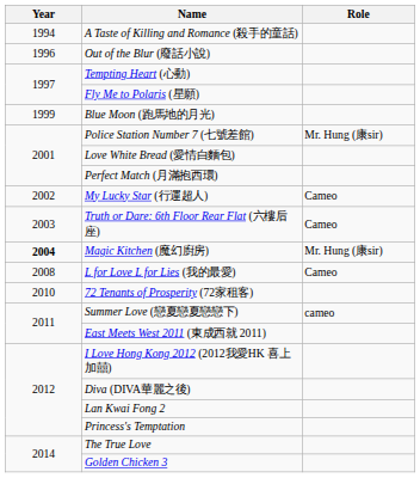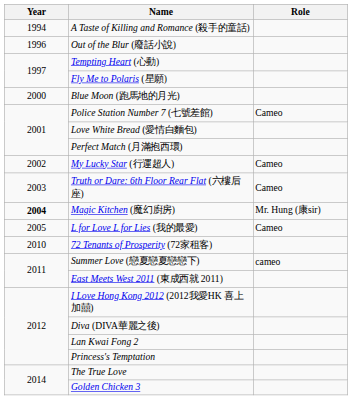Blue Moon (跑馬地的月光) | Year: 1999 -> 2000
Police Station Number 7 (七號差館) | Role: Mr. Hung (康sir) -> Cameo
L for Love L for Lies (我的最愛) | Year: 2008 -> 2005
